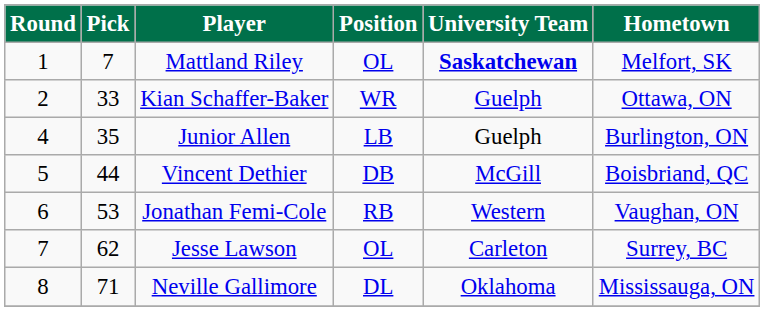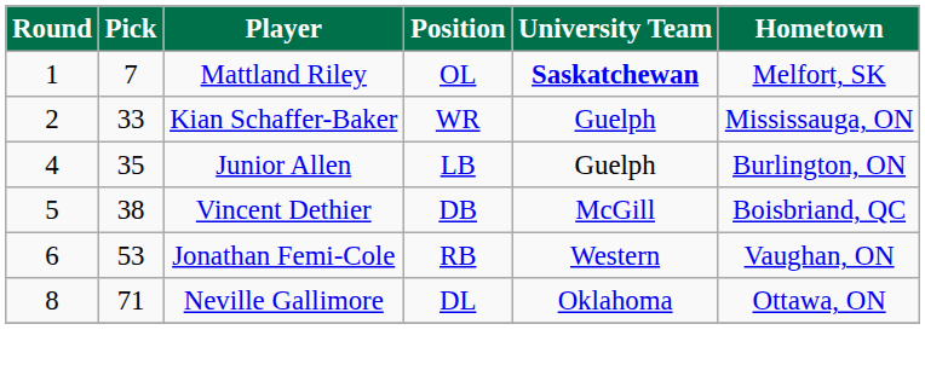Kian Schaffer-Baker | Hometown: Ottawa, ON -> Mississauga, ON
Vincent Dethier | Pick: 44 -> 38
- row: 7 | 62 | Jesse Lawson | OL | Carleton | Surrey, BC
Neville Gallimore | Hometown: Mississauga, ON -> Ottawa, ON
